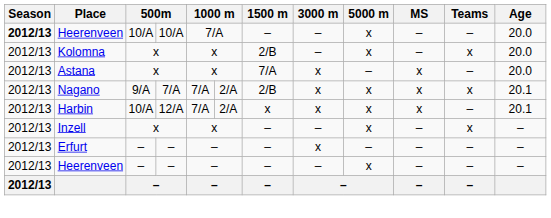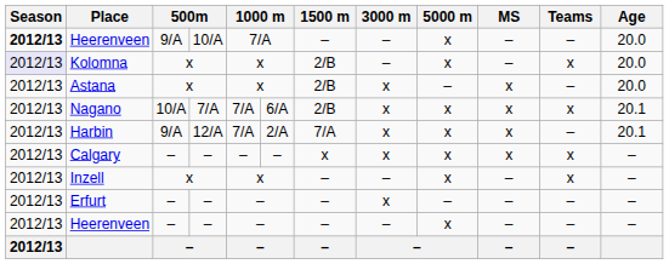Heerenveen / 10/A | column 3: 10/A -> 9/A
Kolomna | Season: no background -> lavender background
Astana | 1500 m: 7/A -> 2/B
Nagano | column 3: 9/A -> 10/A
Nagano | column 6: 2/A -> 6/A
Harbin | column 3: 10/A -> 9/A
Harbin | 1500 m: x -> 7/A
+ row: 2012/13 | Calgary | – | – | – | – | x | x | x | x | x | –
